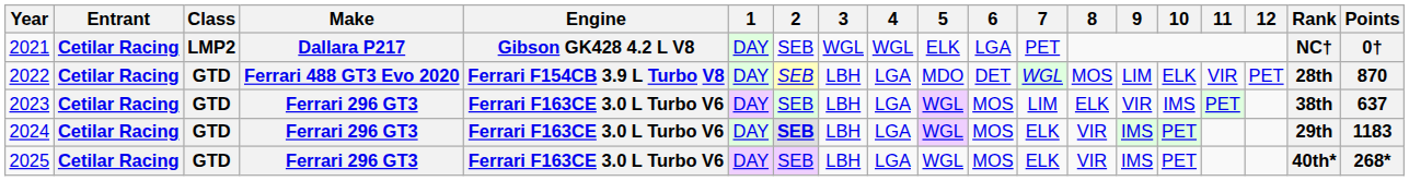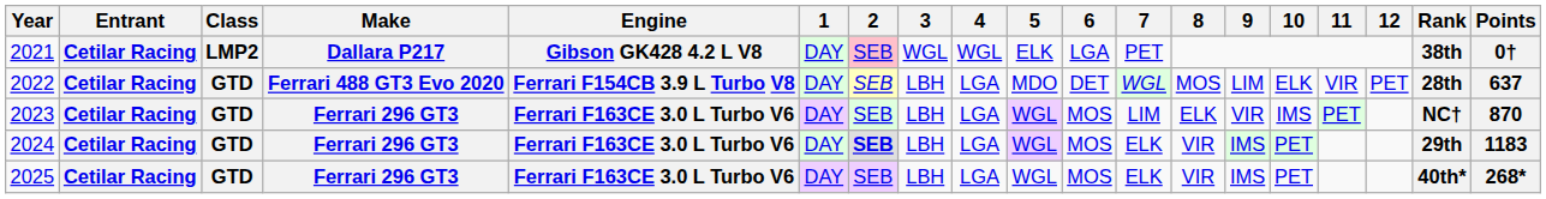2021 | 2: no background -> pink background
2021 | Rank: NC† -> 38th
2022 | Points: 870 -> 637
2023 | Rank: 38th -> NC†
2023 | Points: 637 -> 870
